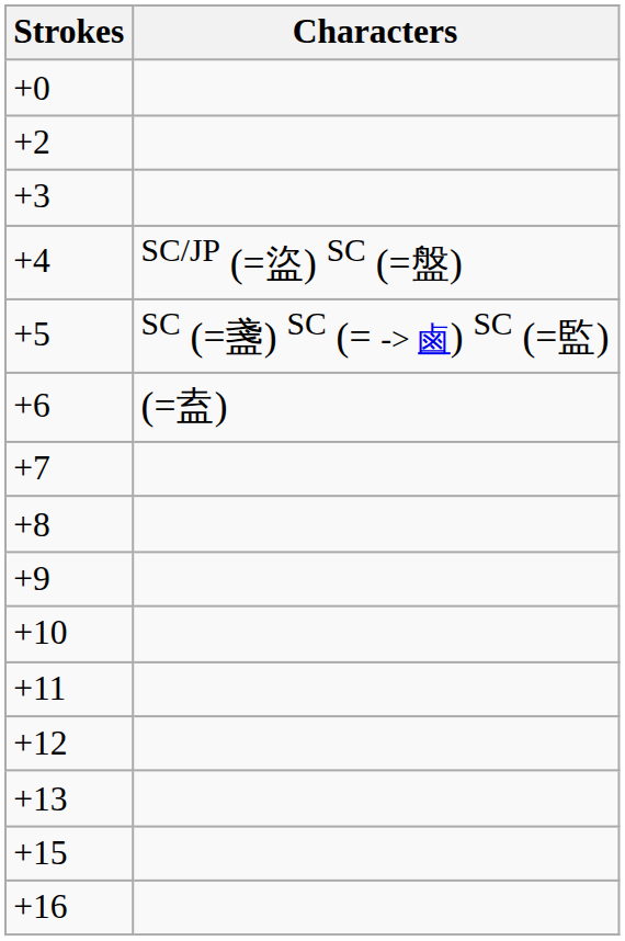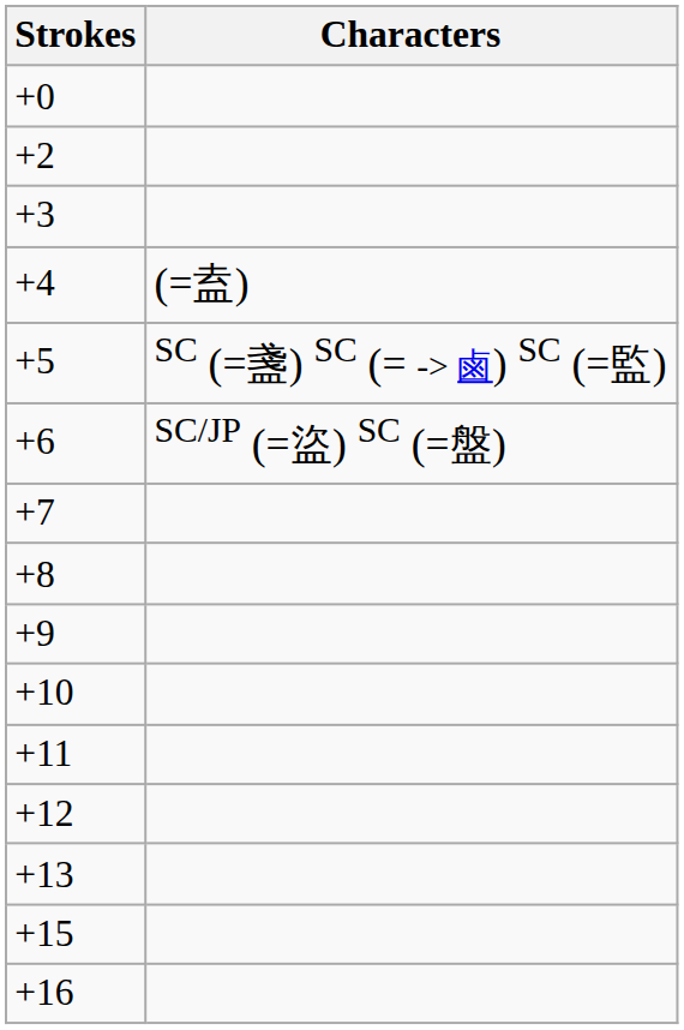+4 | Characters: SC/JP (=盜) SC (=盤) -> (=盍)
+6 | Characters: (=盍) -> SC/JP (=盜) SC (=盤)
